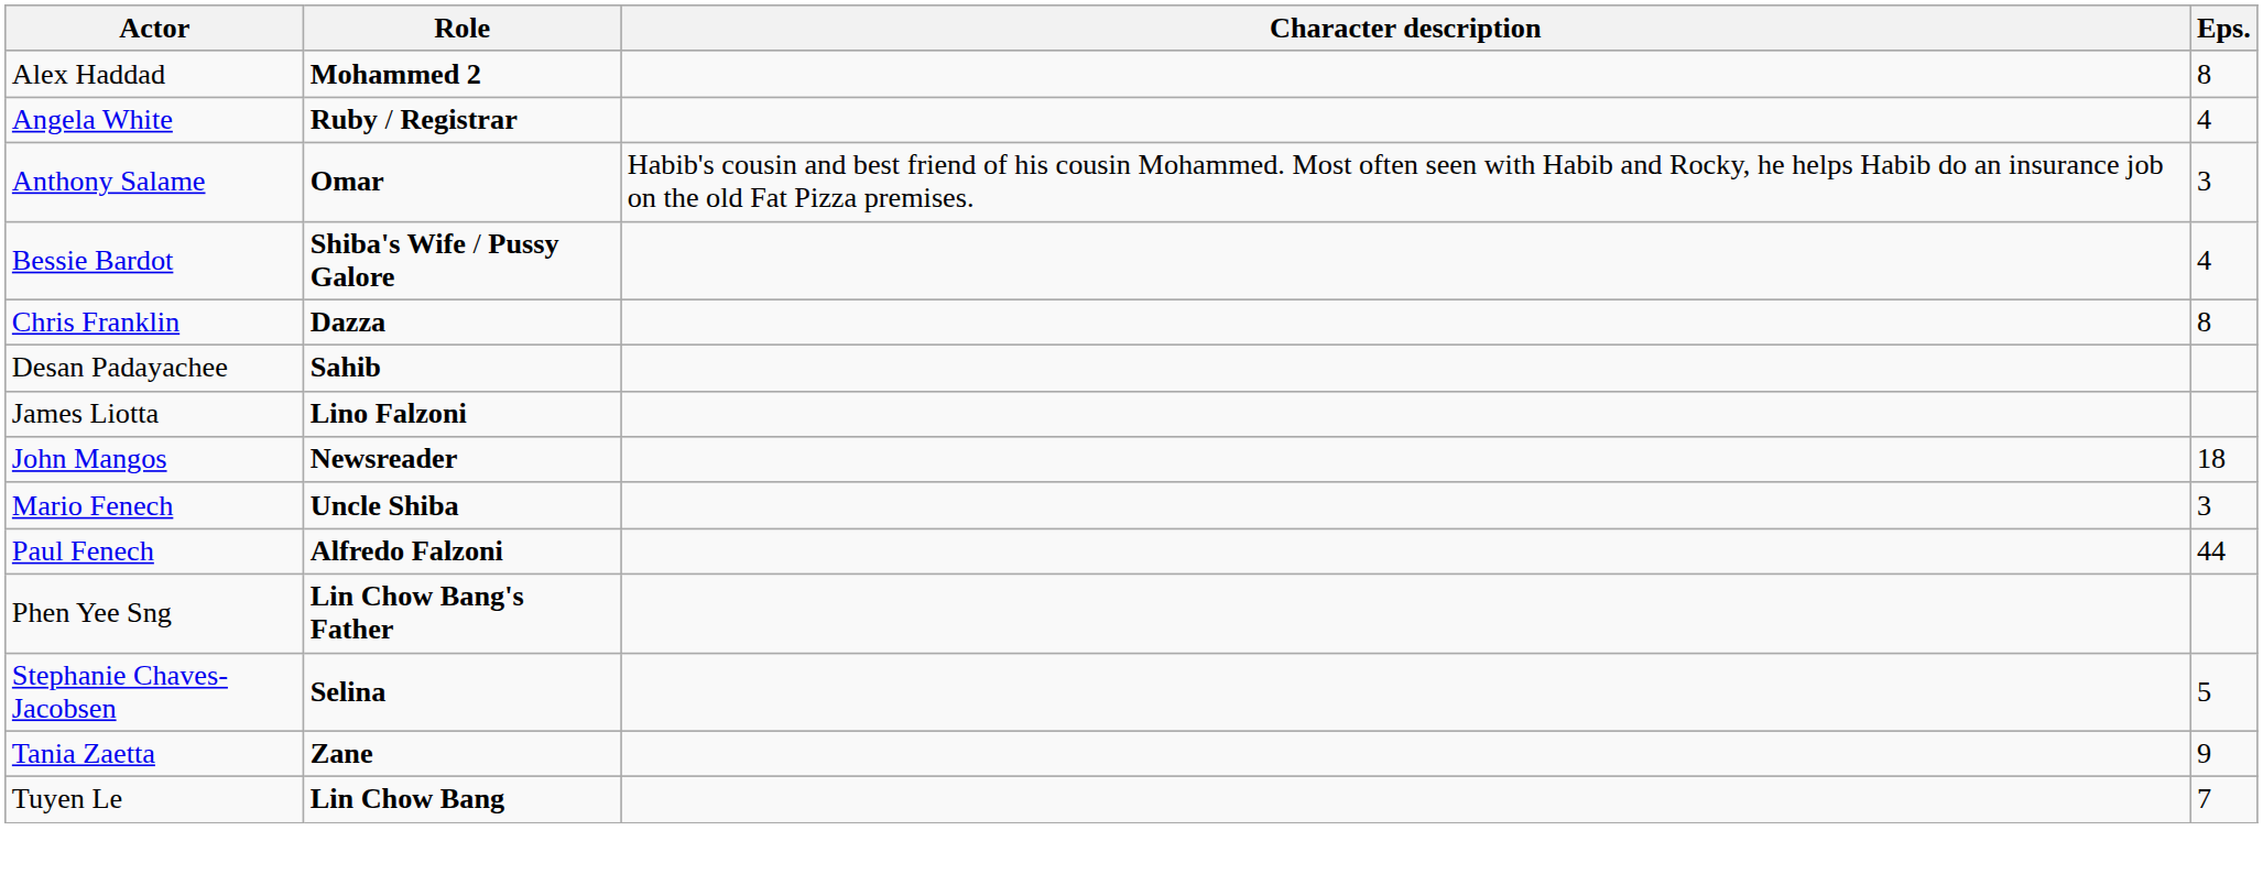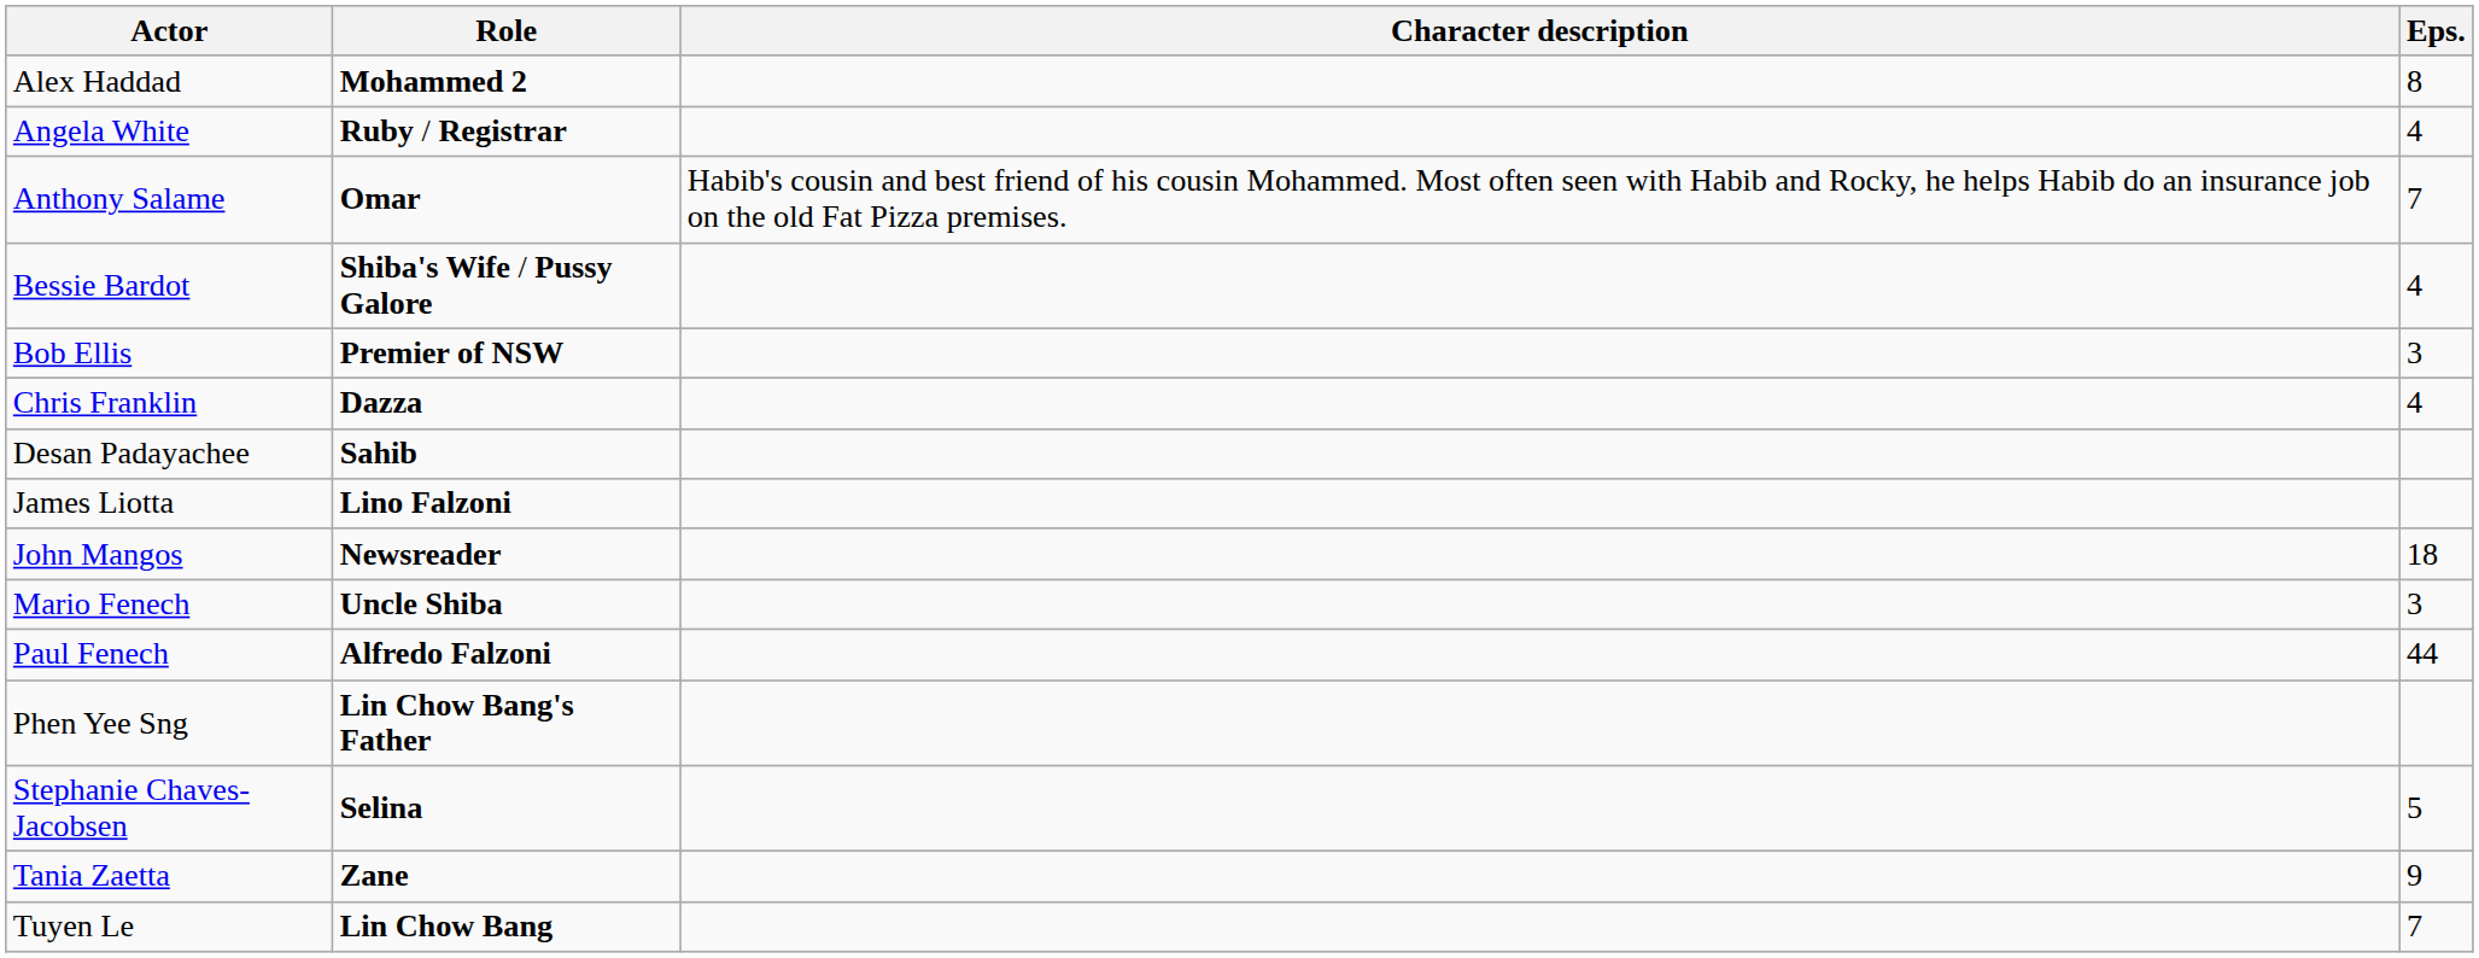Anthony Salame | Eps.: 3 -> 7
+ row: Bob Ellis | Premier of NSW | 3
Chris Franklin | Eps.: 8 -> 4
